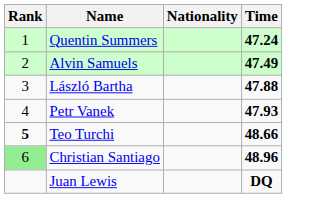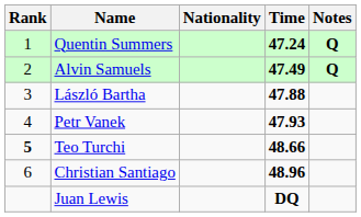+ column: Notes | Q | Q
Christian Santiago | Rank: lightgreen background -> no background
